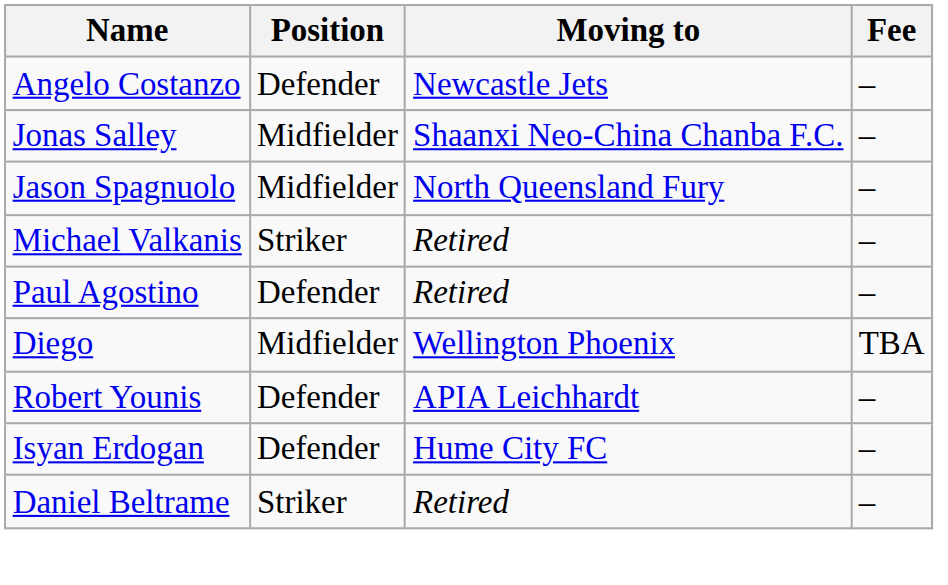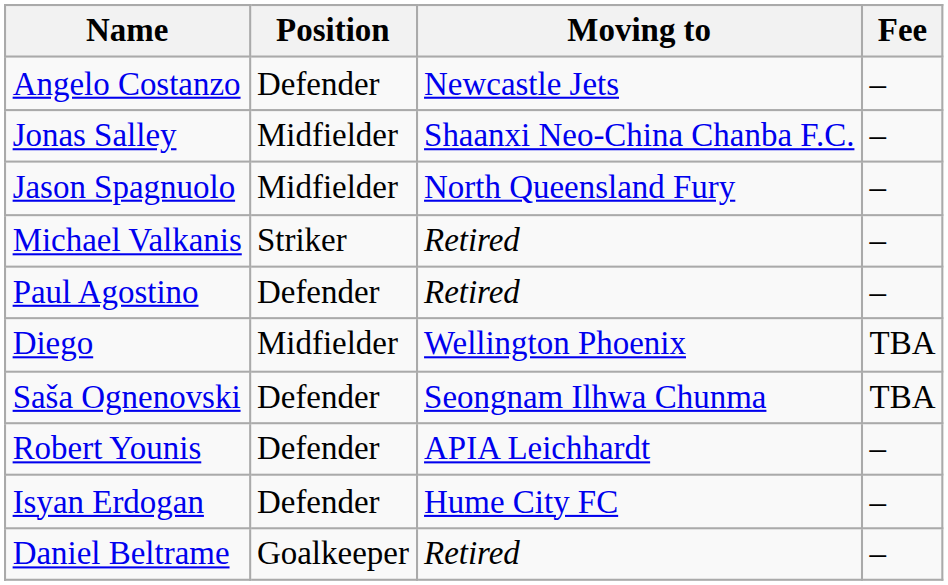+ row: Saša Ognenovski | Defender | Seongnam Ilhwa Chunma | TBA
Daniel Beltrame | Position: Striker -> Goalkeeper
